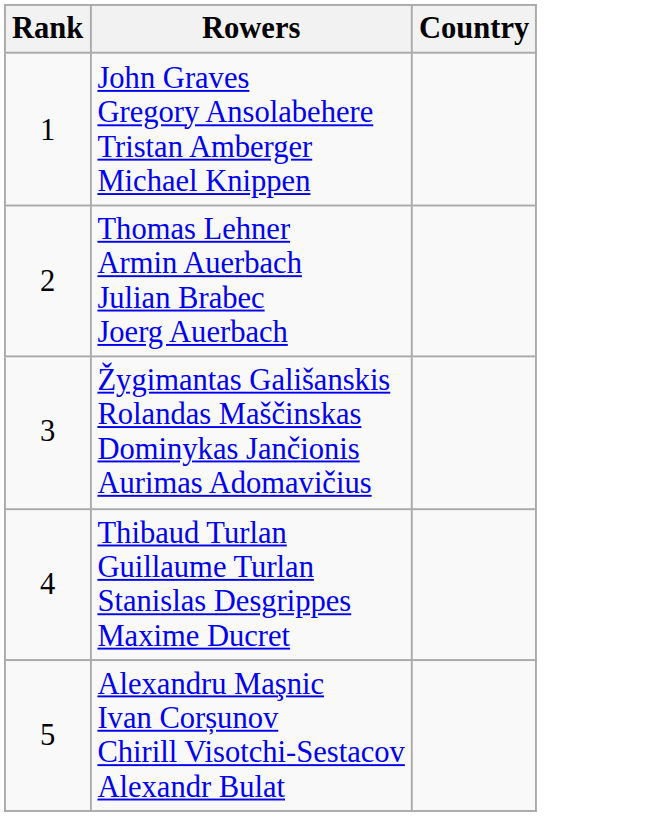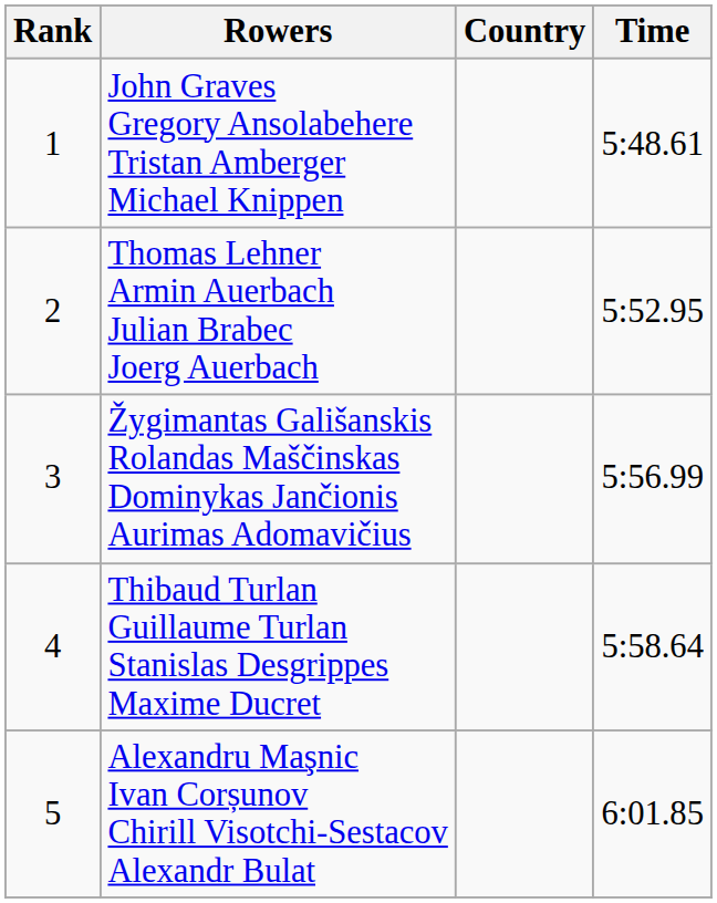+ column: Time | 5:48.61 | 5:52.95 | 5:56.99 | 5:58.64 | 6:01.85
